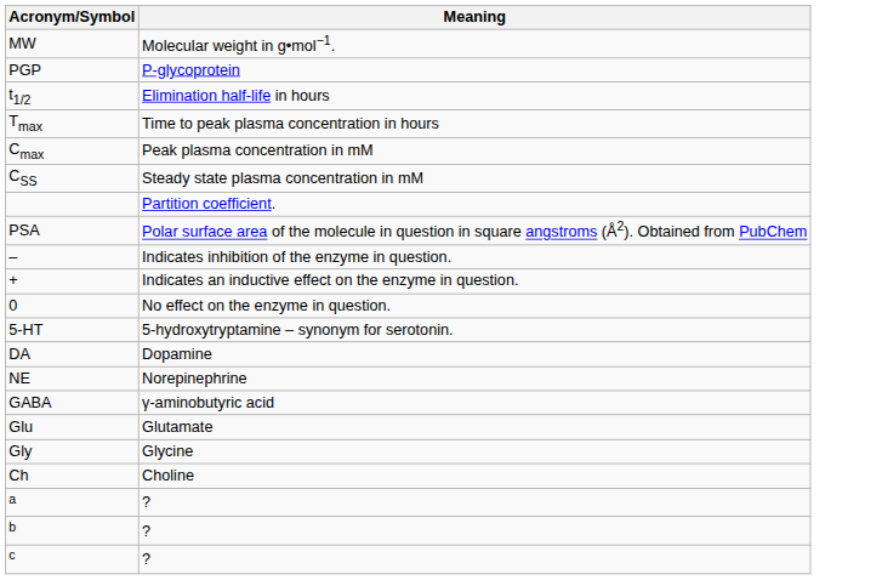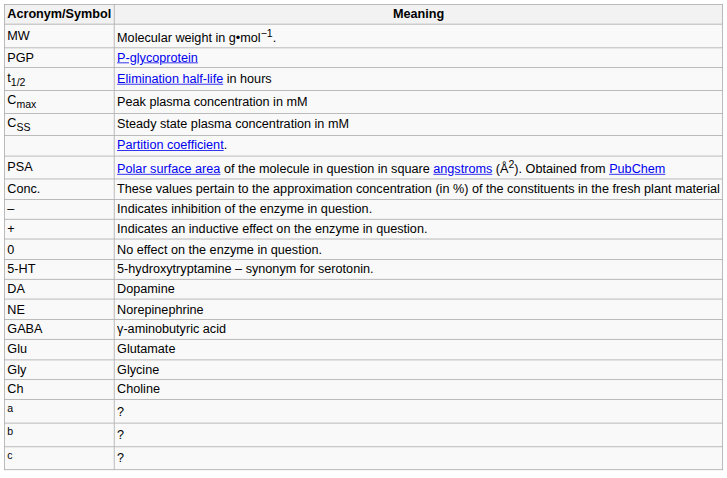- row: Tmax | Time to peak plasma concentration in hours
+ row: Conc. | These values pertain to the approximation concentration (in %) of the constituents in the fresh plant material
